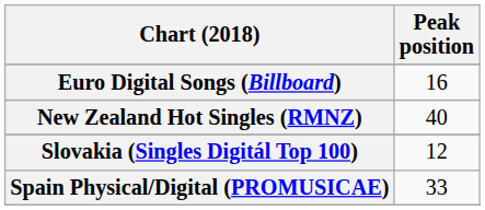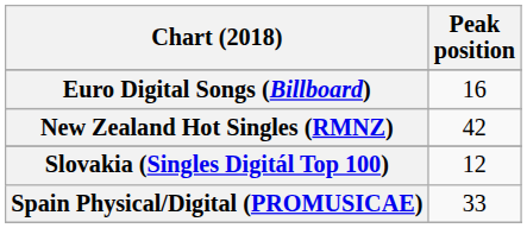New Zealand Hot Singles (RMNZ) | Peak position: 40 -> 42
